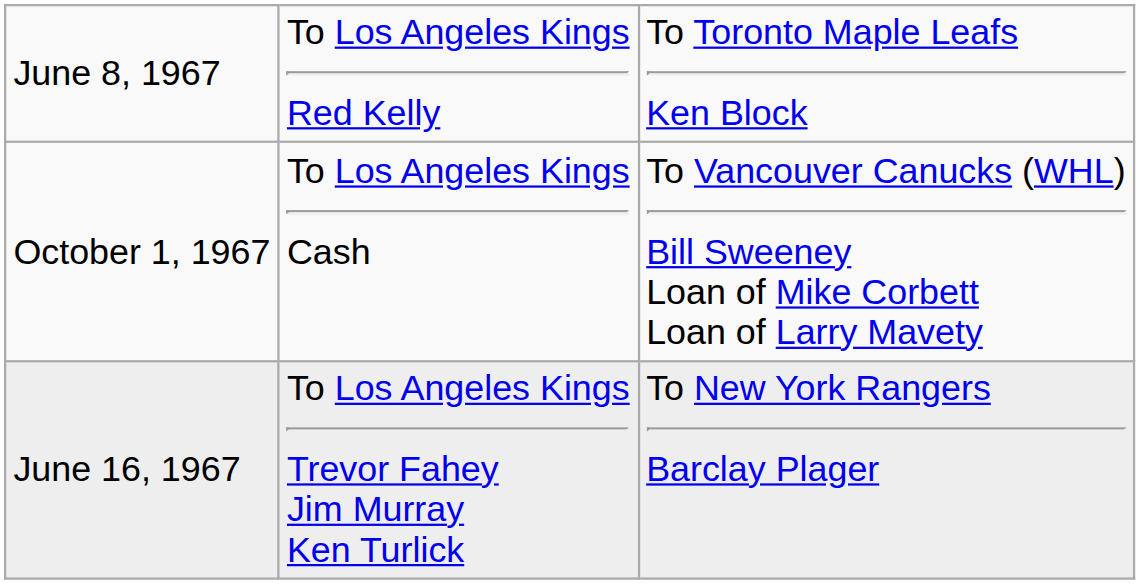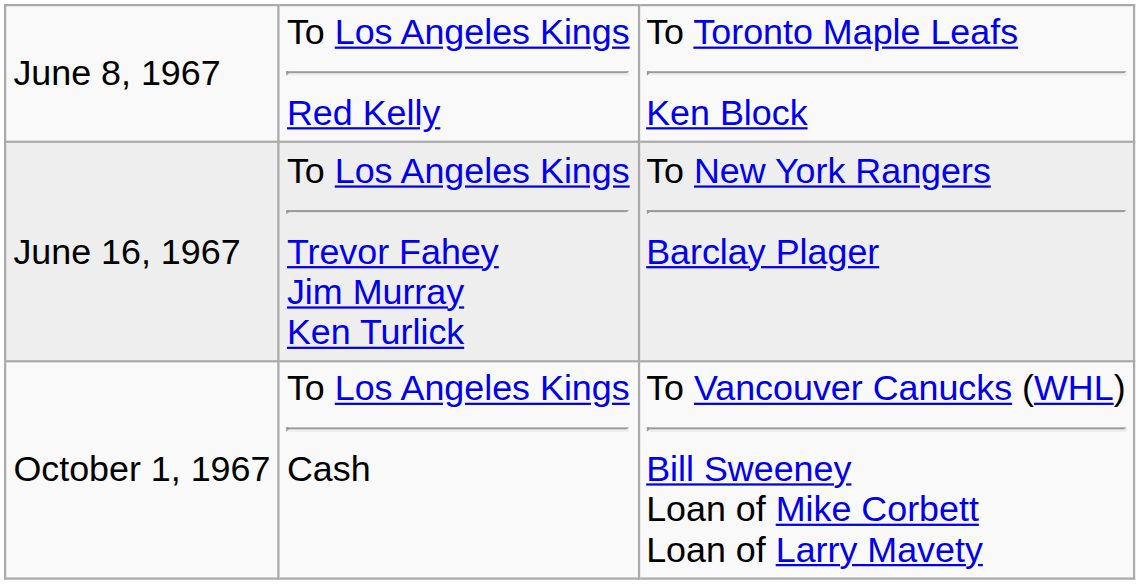rows swapped: June 16, 1967 <-> October 1, 1967
